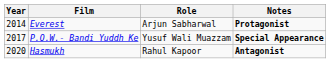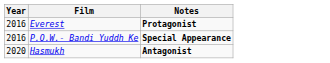- column: Role | Arjun Sabharwal | Yusuf Wali Muazzam | Rahul Kapoor
Everest | Year: 2014 -> 2016
P.O.W.- Bandi Yuddh Ke | Year: 2017 -> 2016
